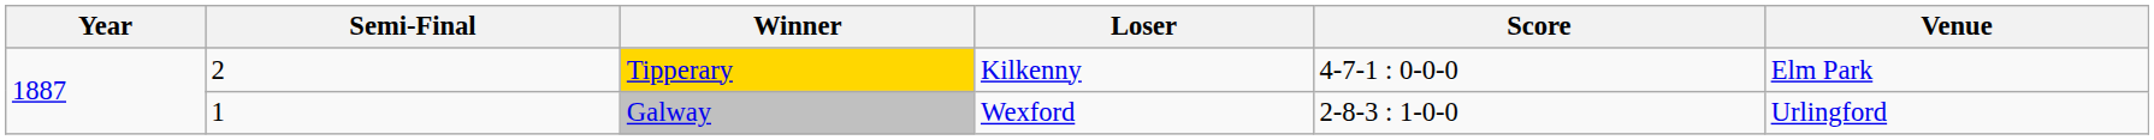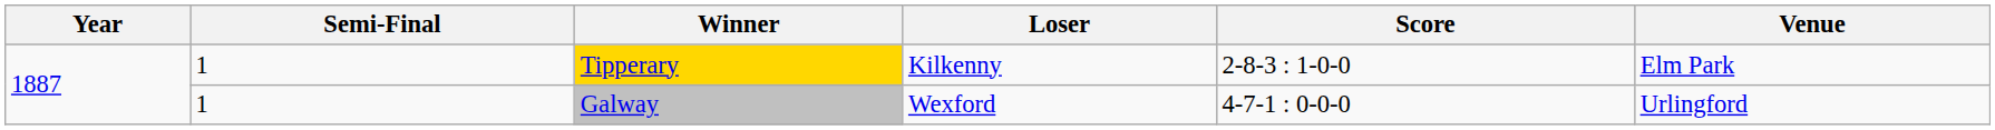Tipperary | Semi-Final: 2 -> 1
Tipperary | Score: 4-7-1 : 0-0-0 -> 2-8-3 : 1-0-0
Galway | Score: 2-8-3 : 1-0-0 -> 4-7-1 : 0-0-0
